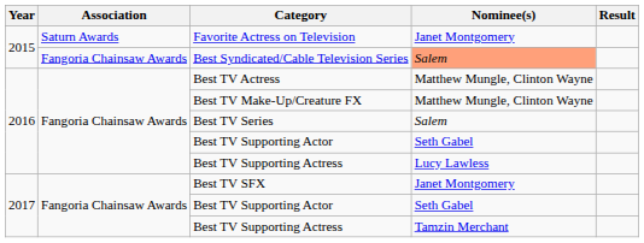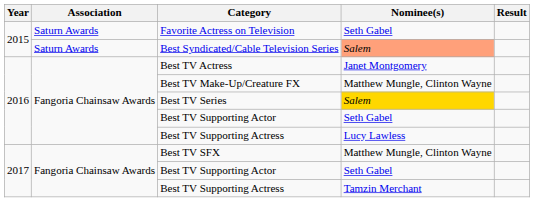Favorite Actress on Television | Nominee(s): Janet Montgomery -> Seth Gabel
Best Syndicated/Cable Television Series | Association: Fangoria Chainsaw Awards -> Saturn Awards
Best TV Actress | Nominee(s): Matthew Mungle, Clinton Wayne -> Janet Montgomery
Best TV Series | Nominee(s): no background -> gold background
Best TV SFX | Nominee(s): Janet Montgomery -> Matthew Mungle, Clinton Wayne
